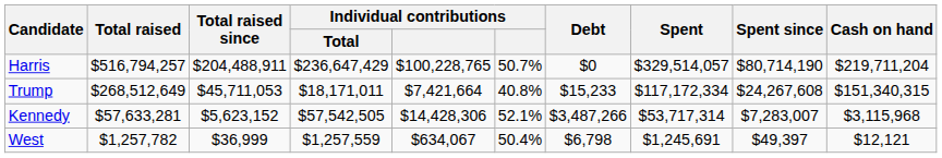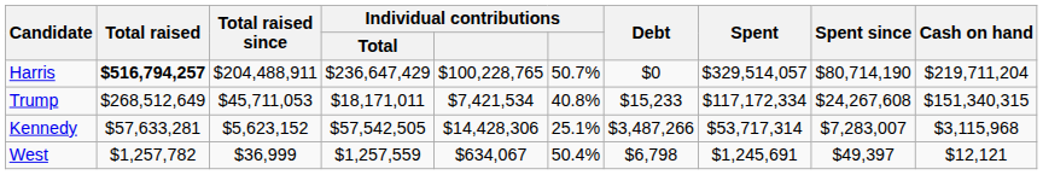Harris | Total raised: normal -> bold
Trump | column 5: $7,421,664 -> $7,421,534
Kennedy | column 6: 52.1% -> 25.1%
